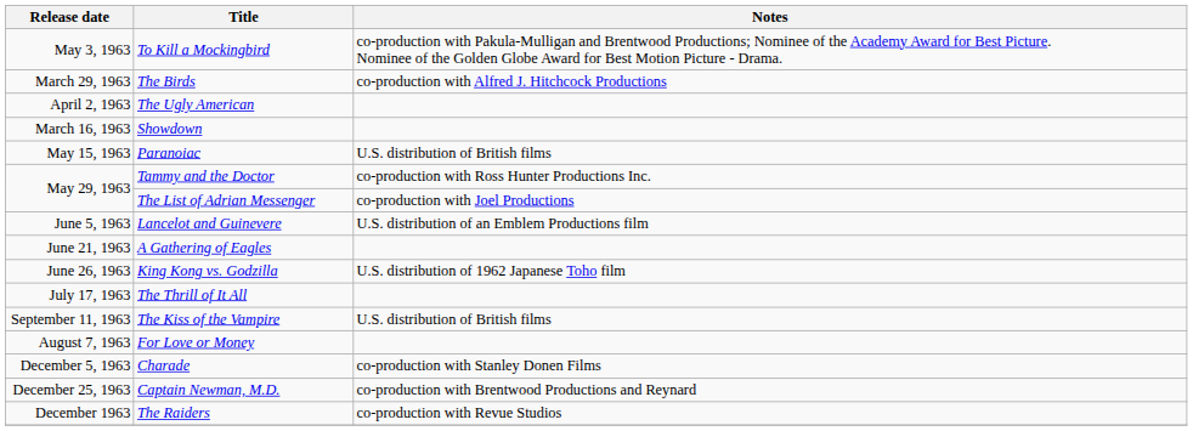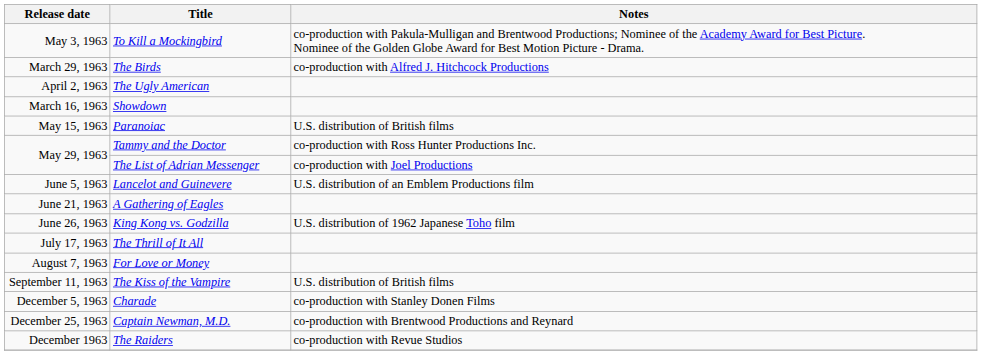rows swapped: For Love or Money <-> The Kiss of the Vampire
